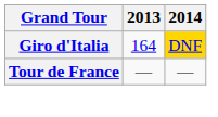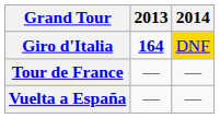Giro d'Italia | 2013: normal -> bold
+ row: Vuelta a España | — | —
